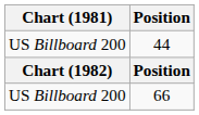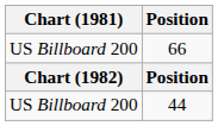rows swapped: 66 <-> 44
